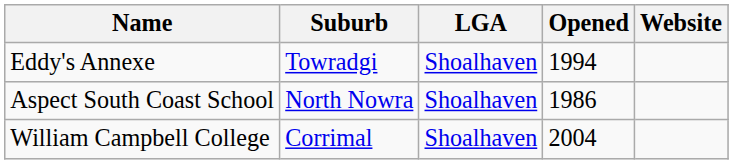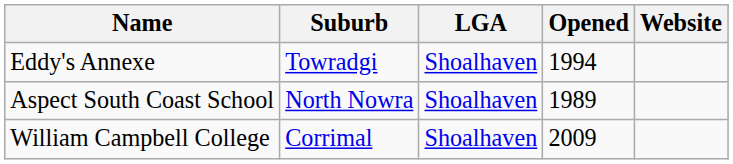Aspect South Coast School | Opened: 1986 -> 1989
William Campbell College | Opened: 2004 -> 2009
